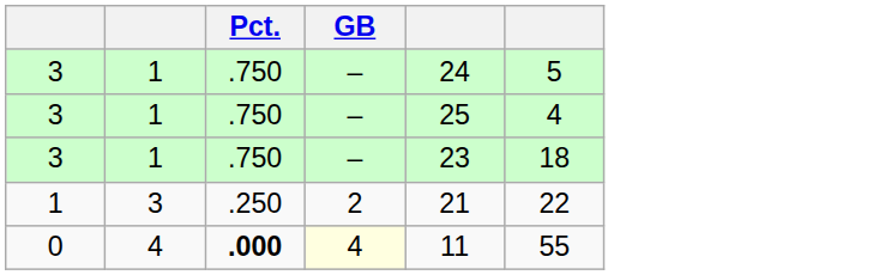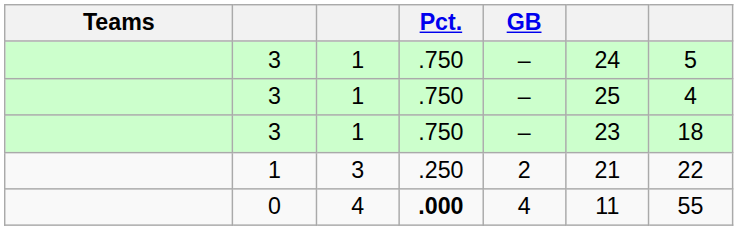+ column: Teams
0 | GB: lightyellow background -> no background
